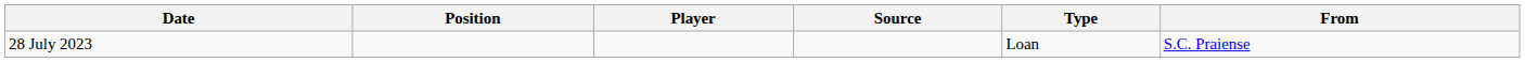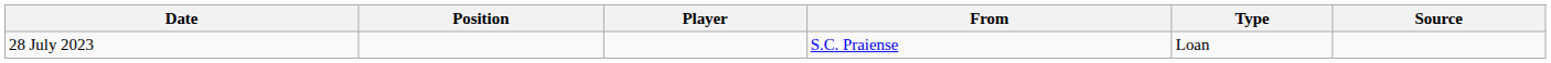columns swapped: From <-> Source
